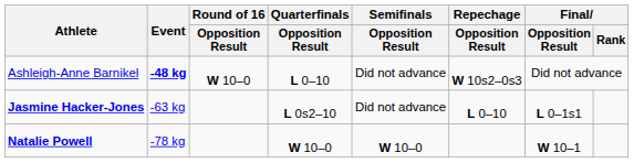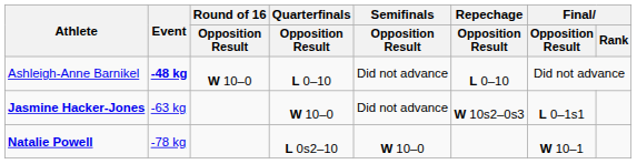Ashleigh-Anne Barnikel | Repechage / Opposition Result: W 10s2–0s3 -> L 0–10
Jasmine Hacker-Jones | Quarterfinals / Opposition Result: L 0s2–10 -> W 10–0
Jasmine Hacker-Jones | Repechage / Opposition Result: L 0–10 -> W 10s2–0s3
Natalie Powell | Quarterfinals / Opposition Result: W 10–0 -> L 0s2–10
